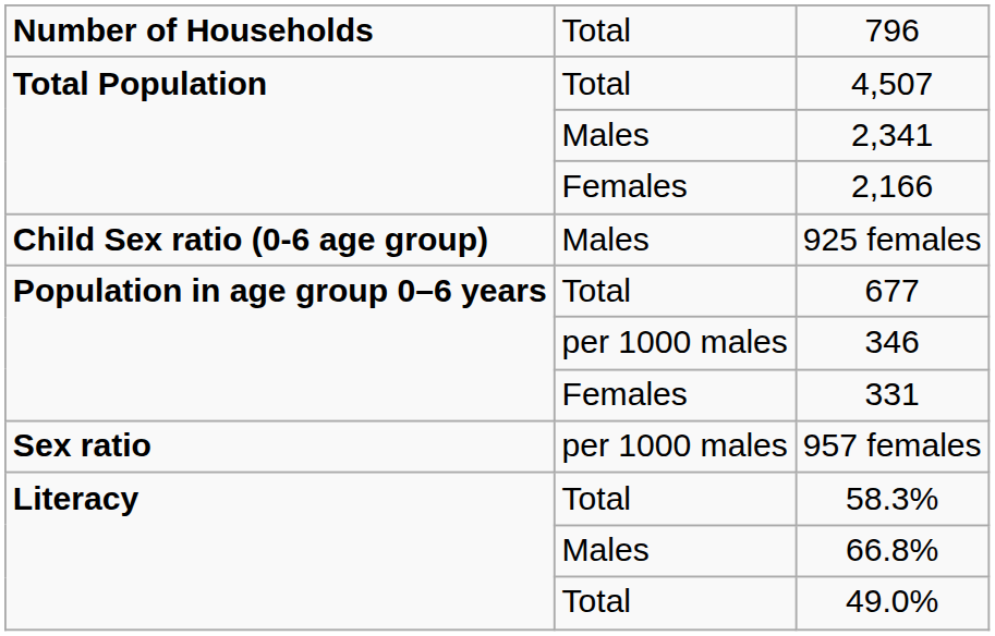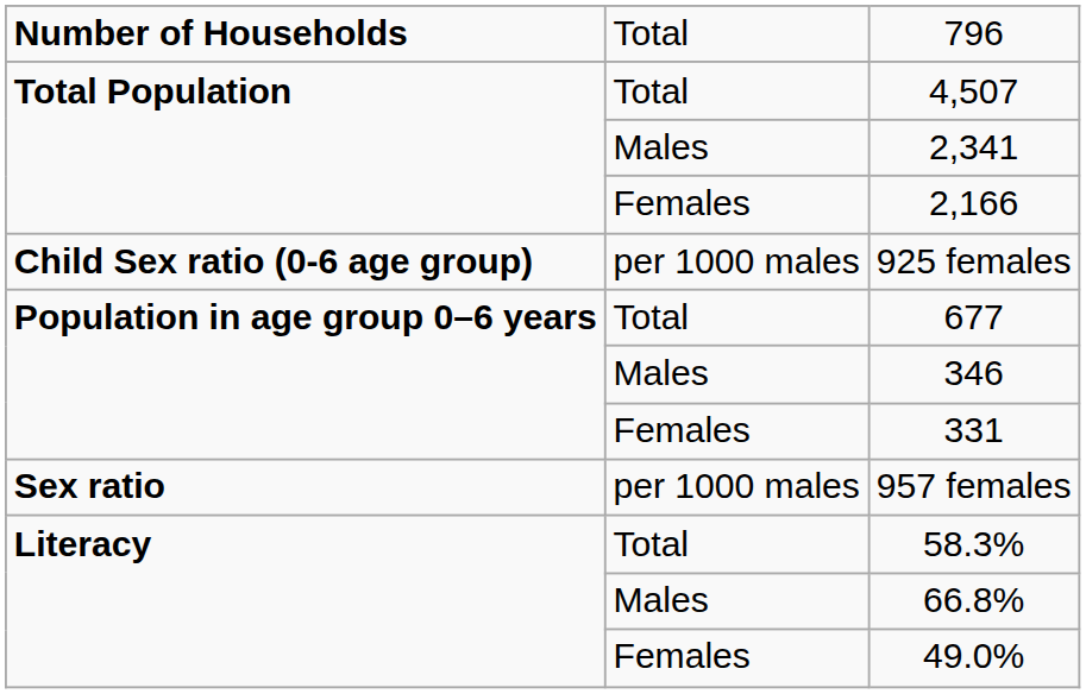925 females | column 2: Males -> per 1000 males
346 | column 2: per 1000 males -> Males
49.0% | column 2: Total -> Females
